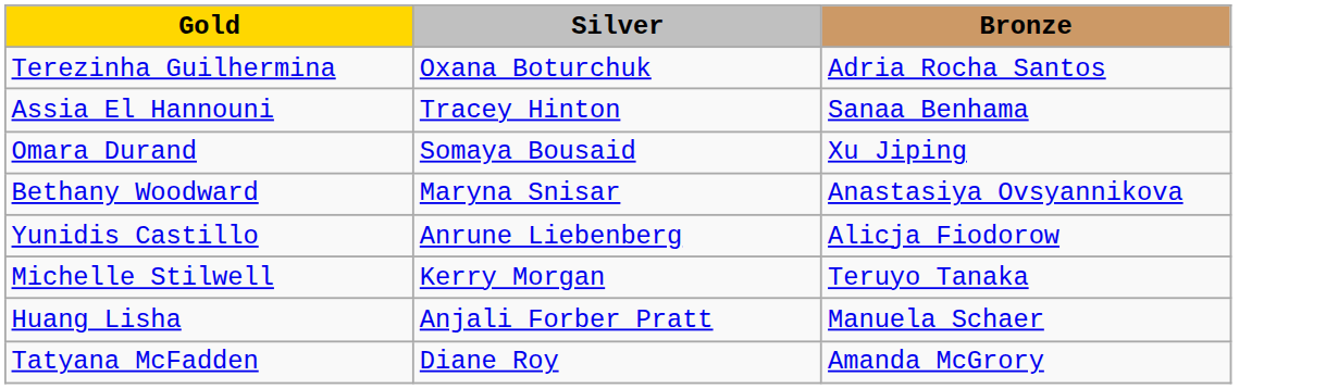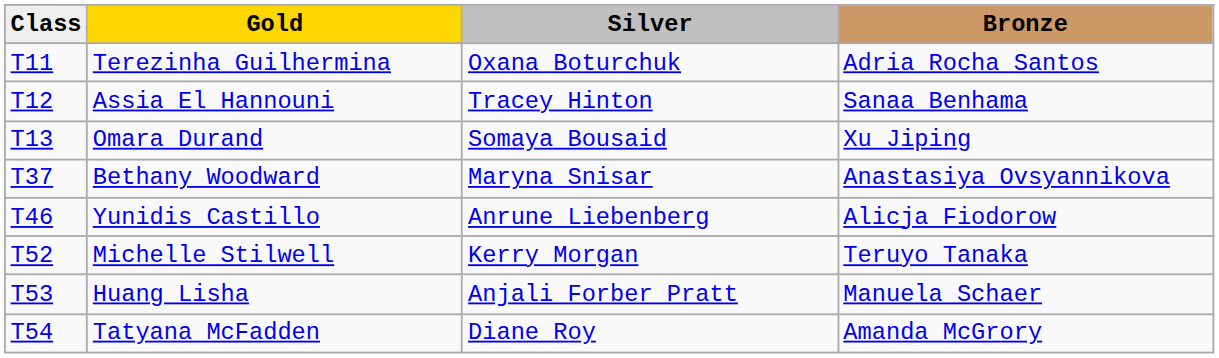+ column: Class | T11 | T12 | T13 | T37 | T46 | T52 | T53 | T54
